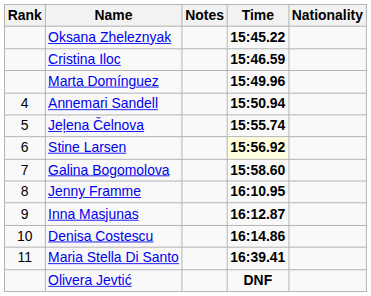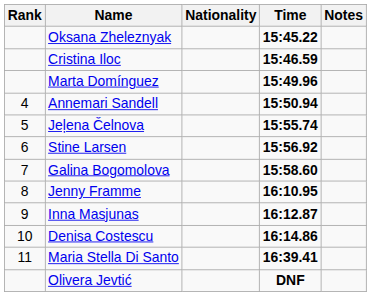columns swapped: Nationality <-> Notes
Stine Larsen | Time: lightyellow background -> no background
